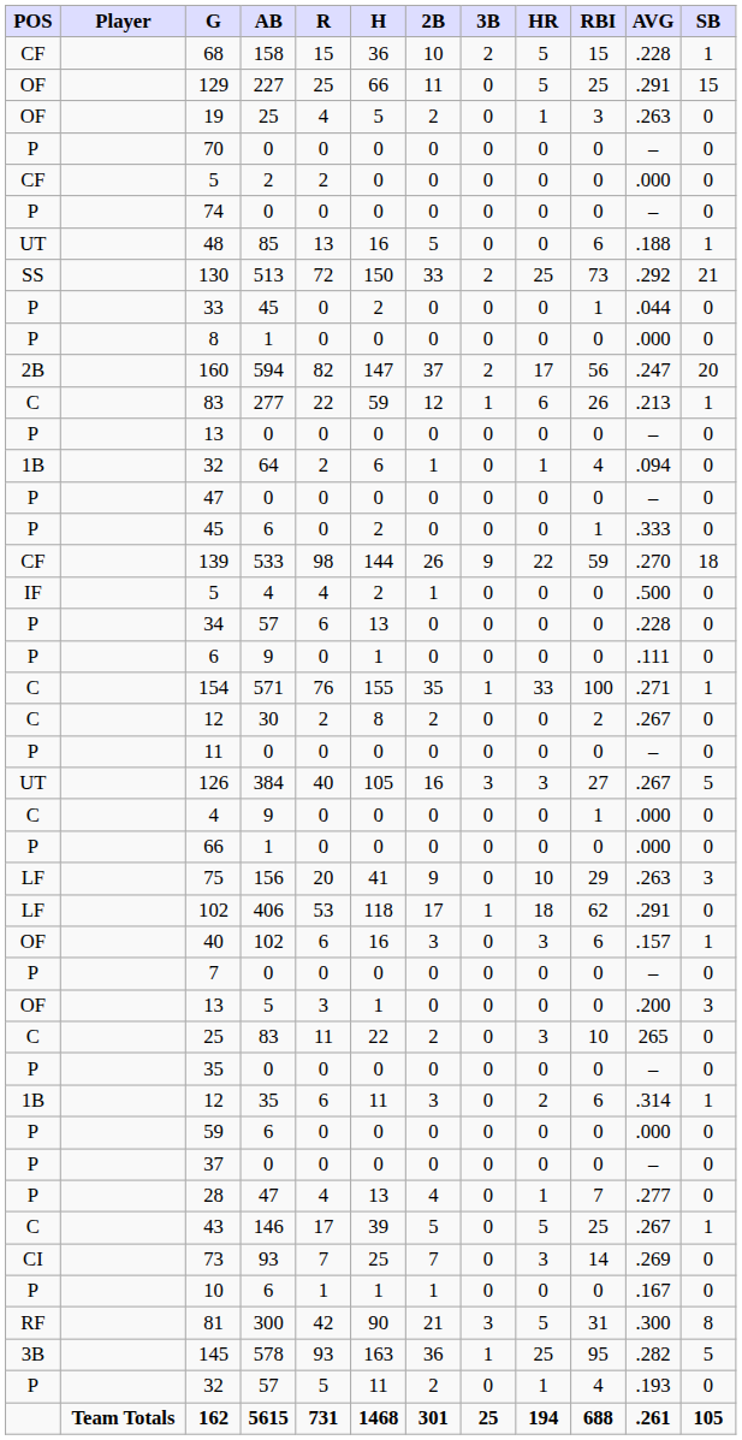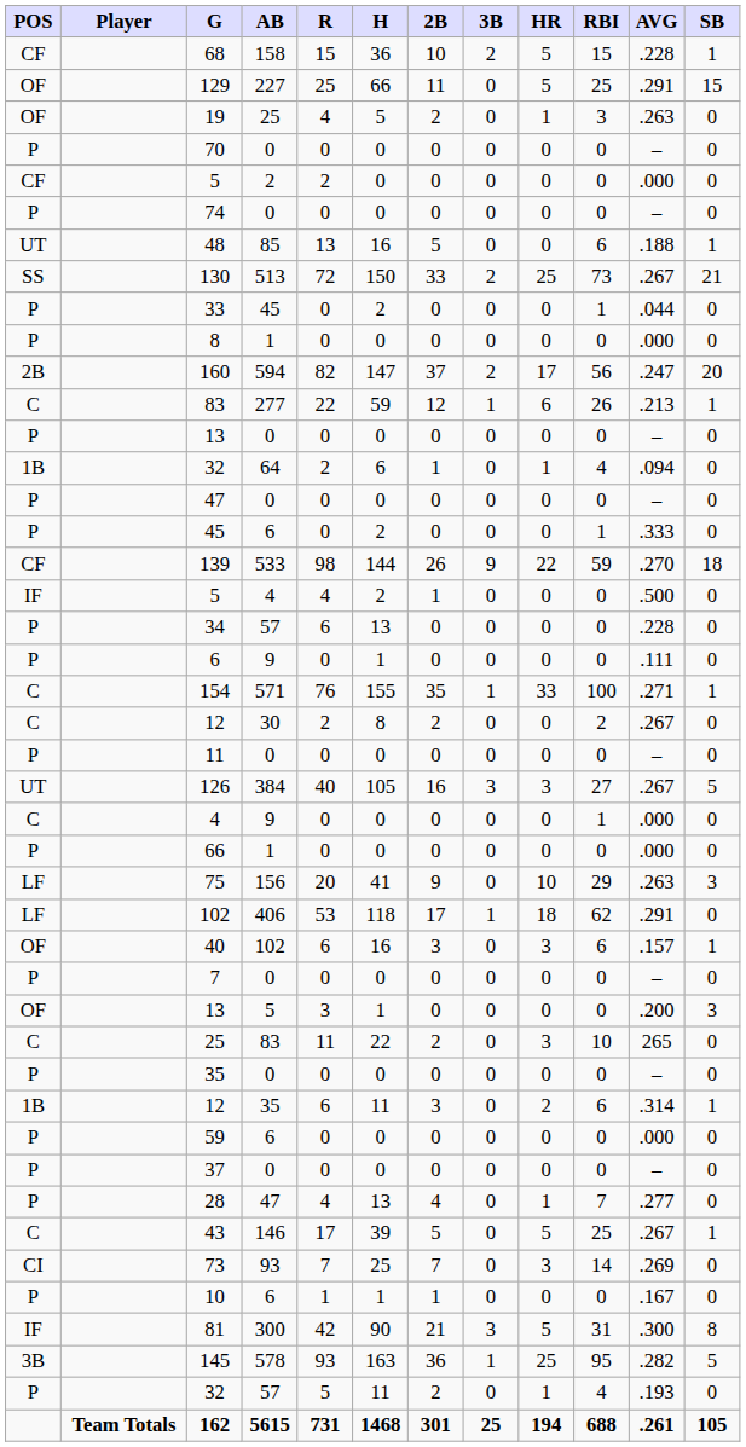130 | AVG: .292 -> .267
81 | POS: RF -> IF
